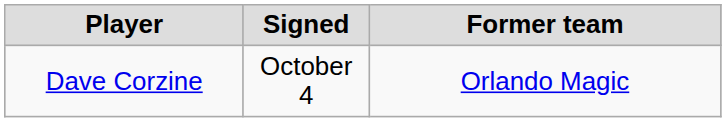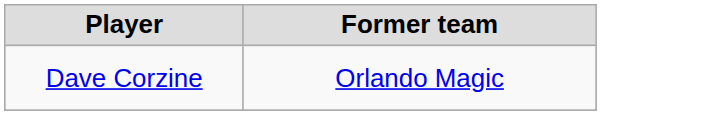- column: Signed | October 4
